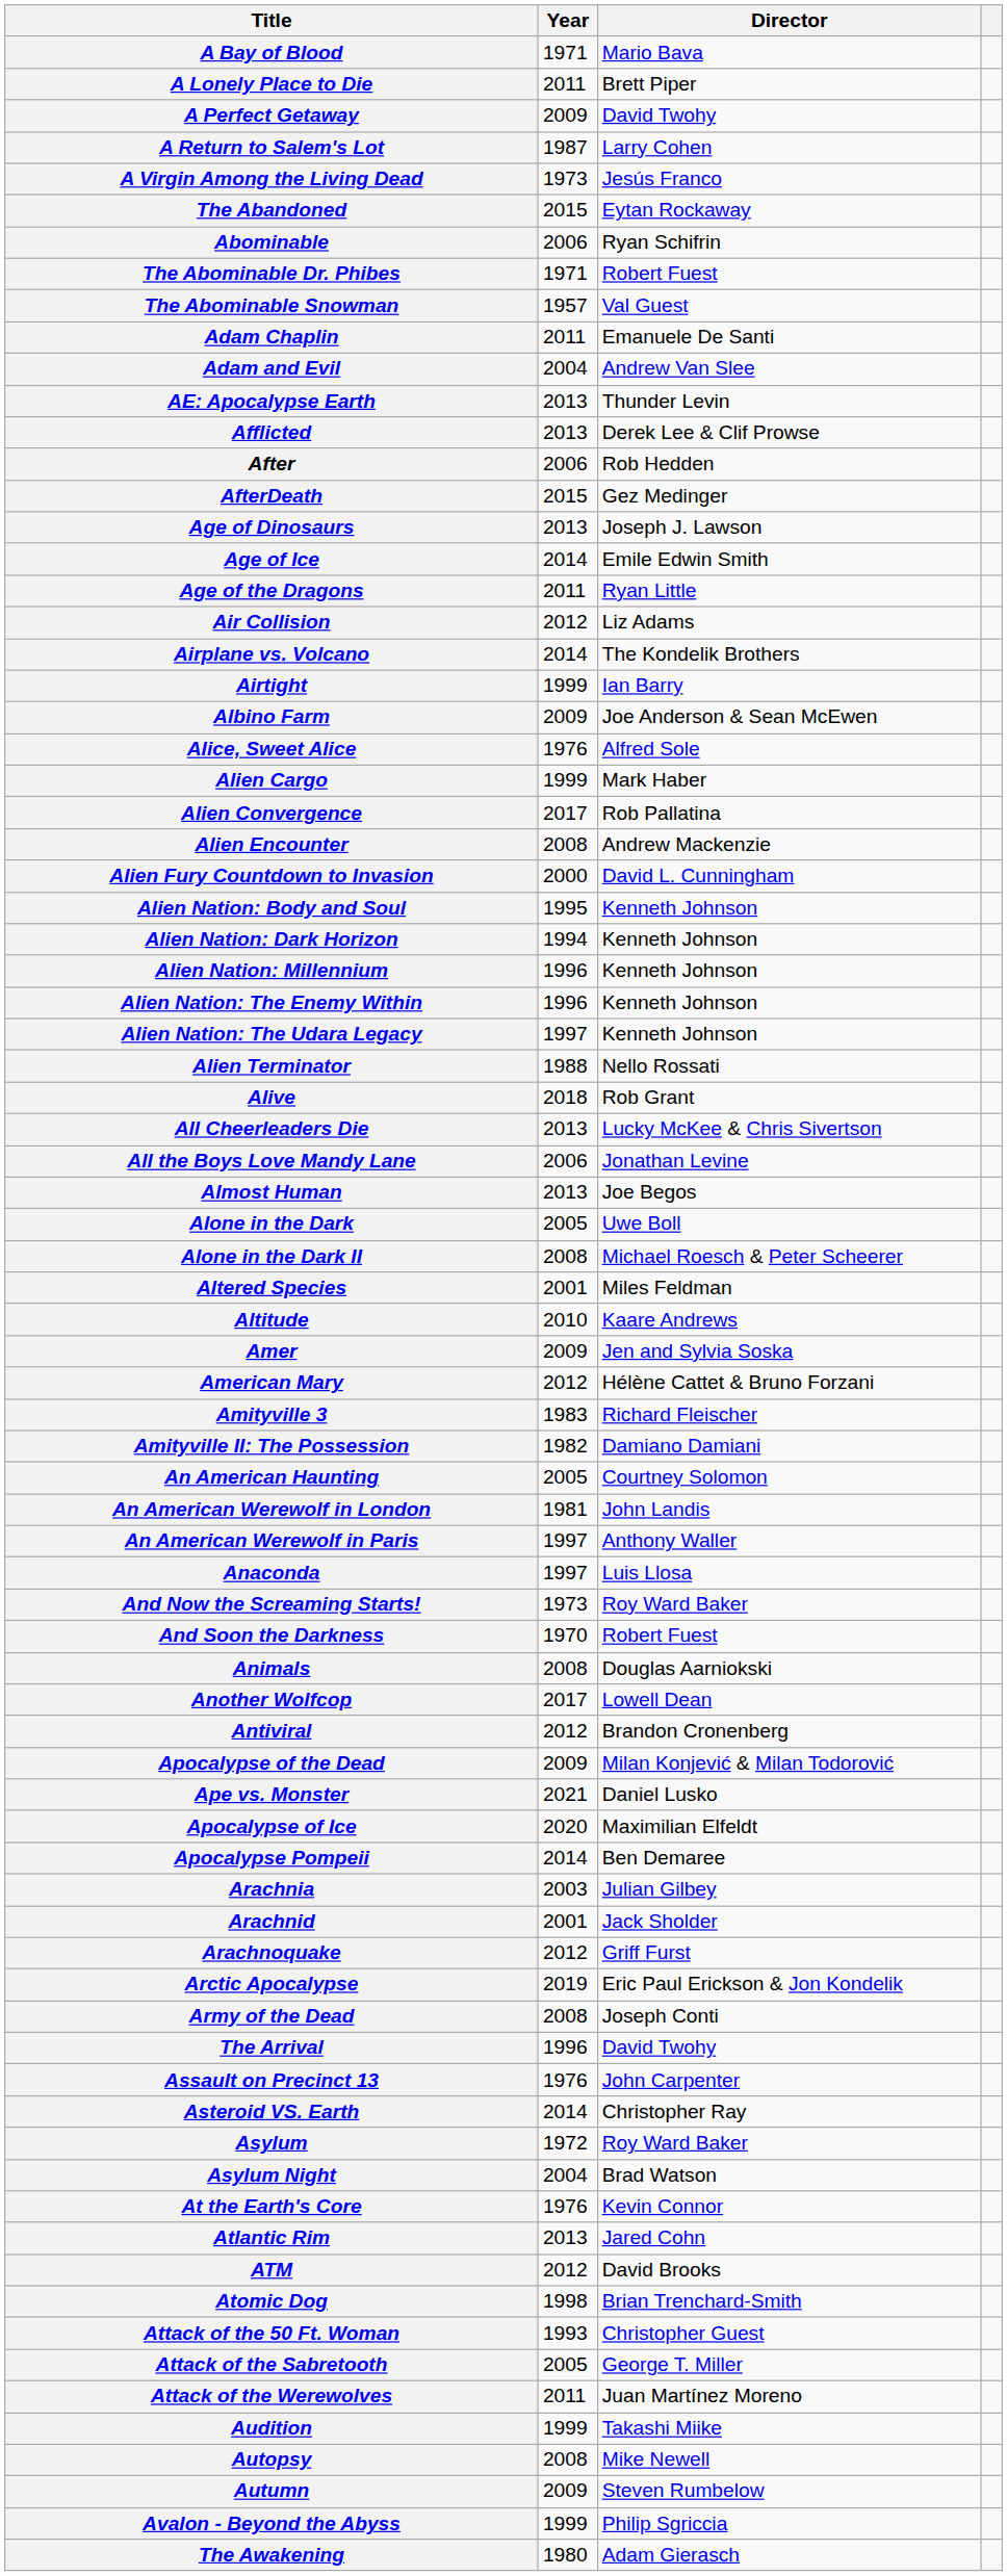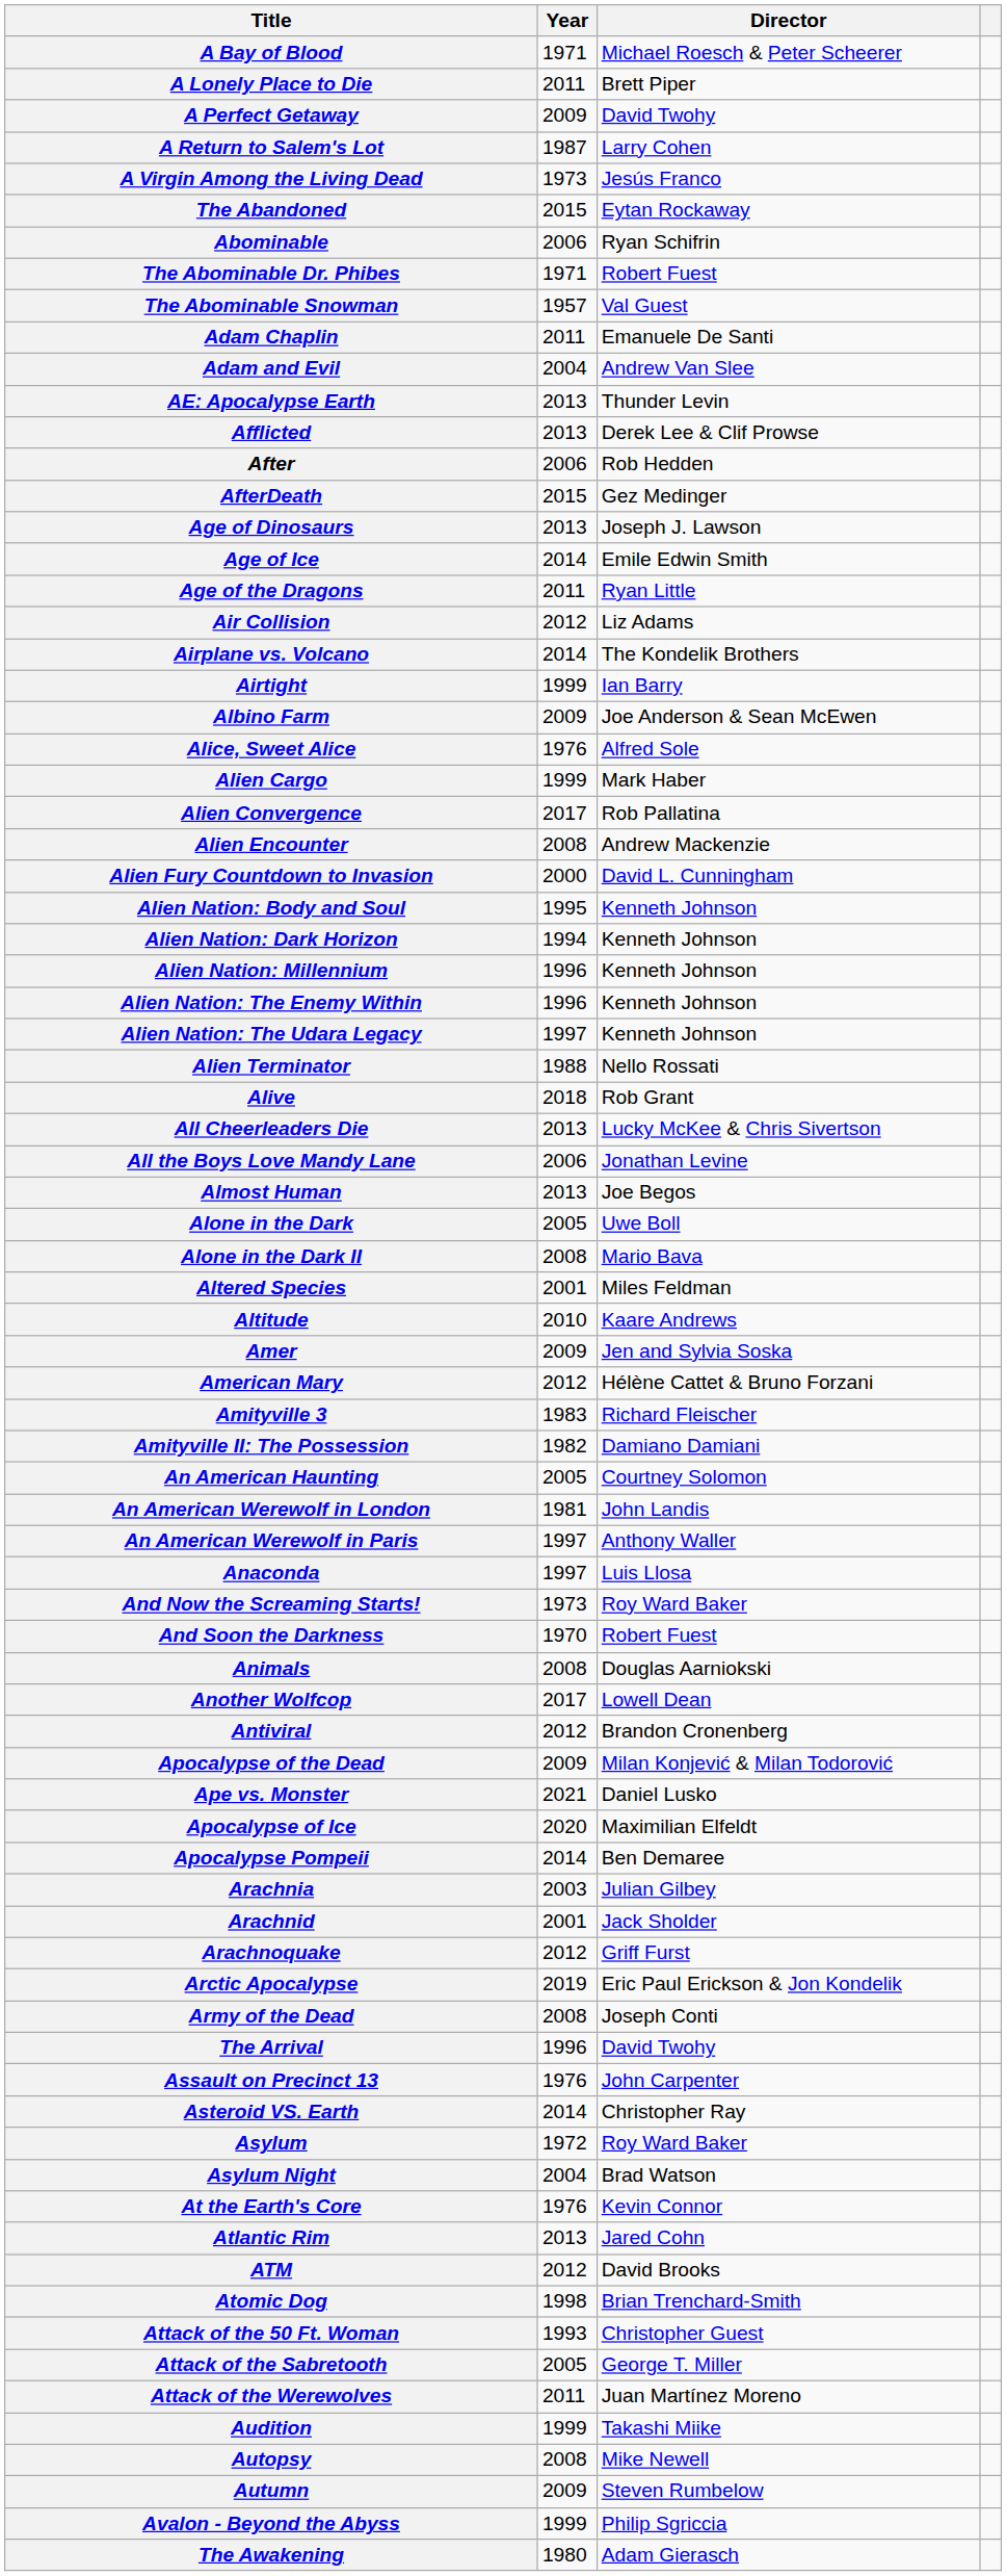A Bay of Blood | Director: Mario Bava -> Michael Roesch & Peter Scheerer
Alone in the Dark II | Director: Michael Roesch & Peter Scheerer -> Mario Bava
